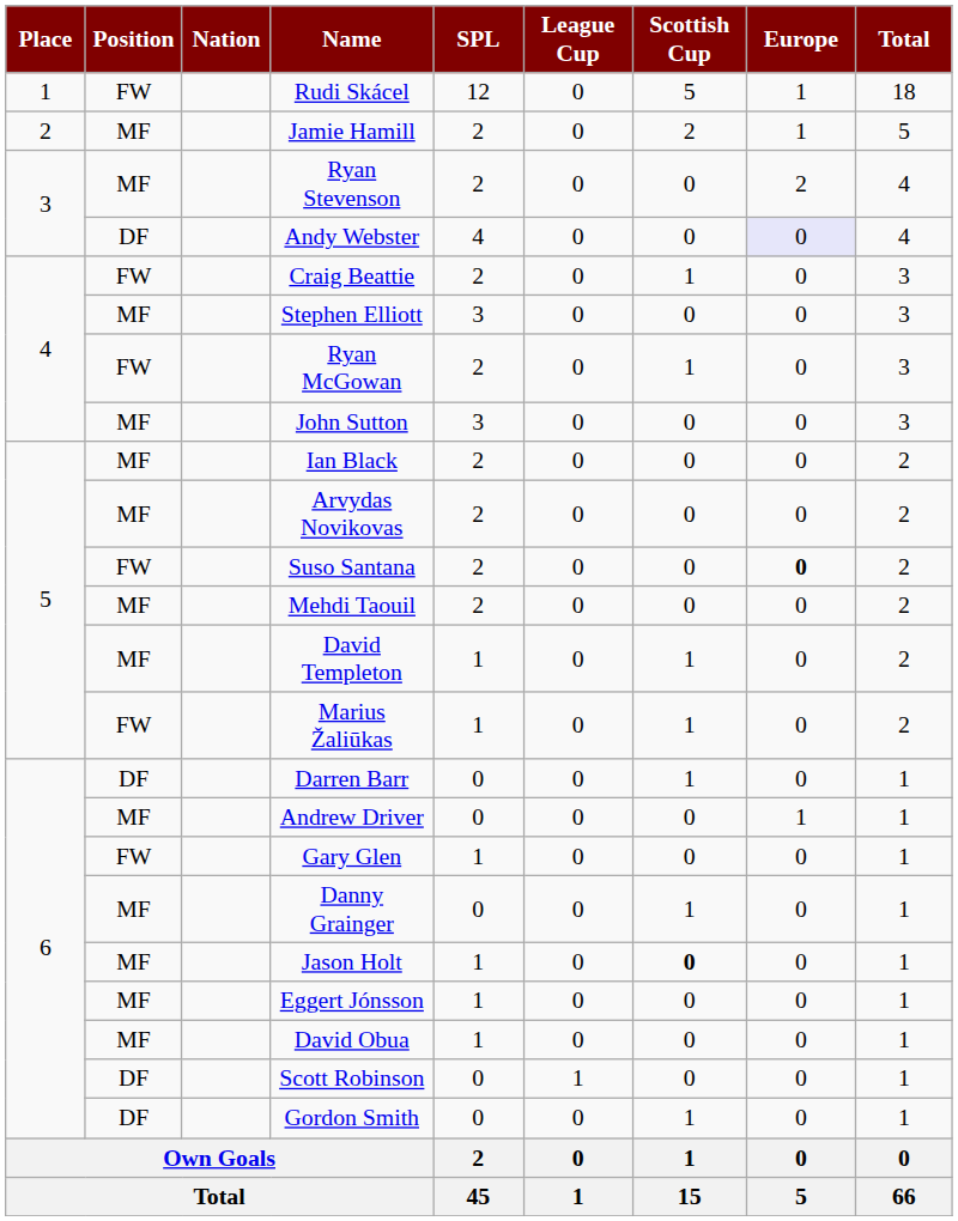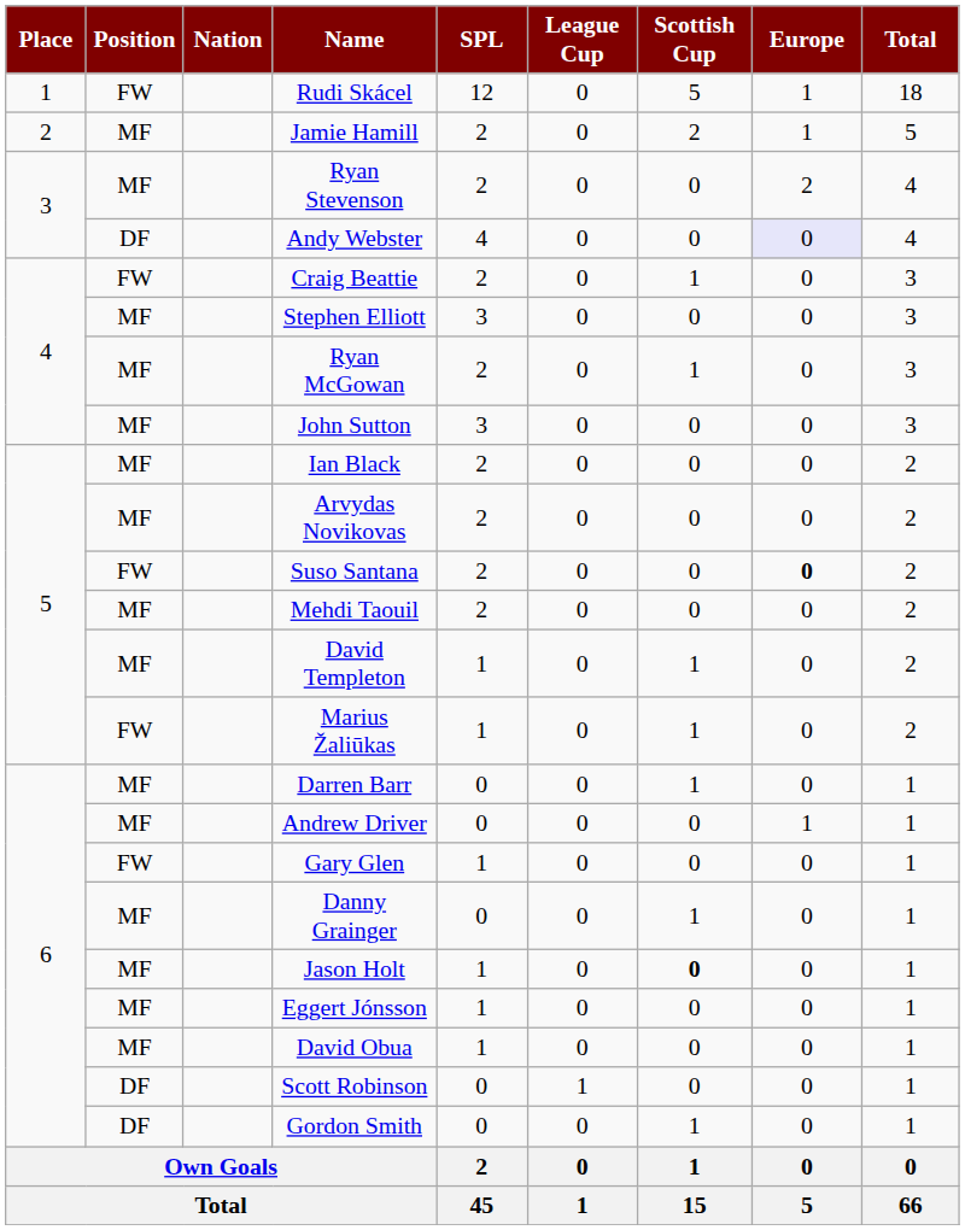Ryan McGowan | Position: FW -> MF
Darren Barr | Position: DF -> MF
